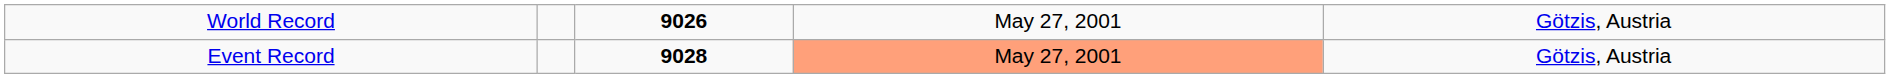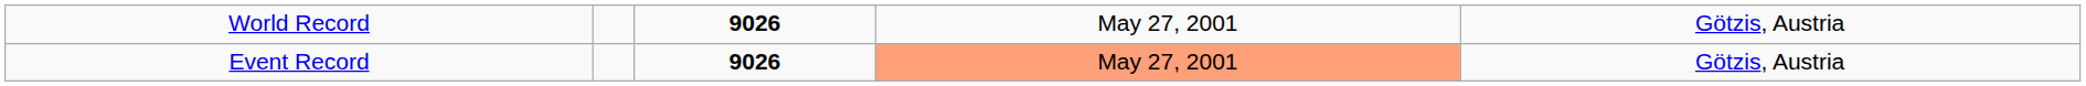Event Record | column 3: 9028 -> 9026
